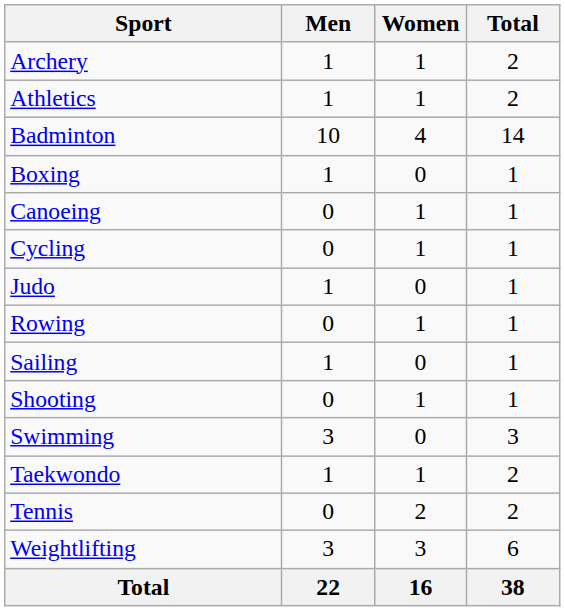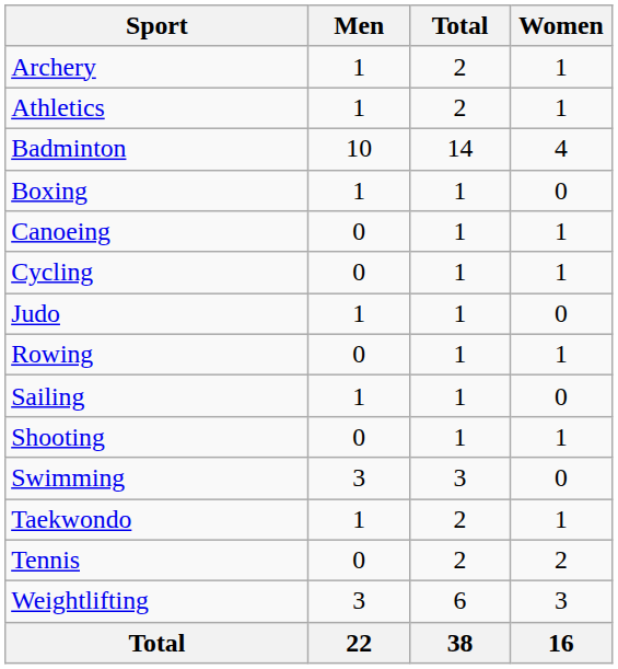columns swapped: Women <-> Total
